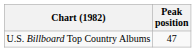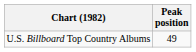U.S. Billboard Top Country Albums | Peak position: 47 -> 49
